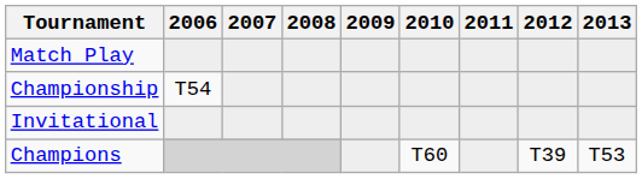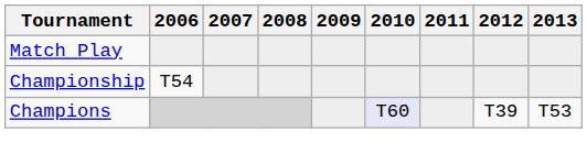- row: Invitational
Champions | 2010: no background -> lavender background
